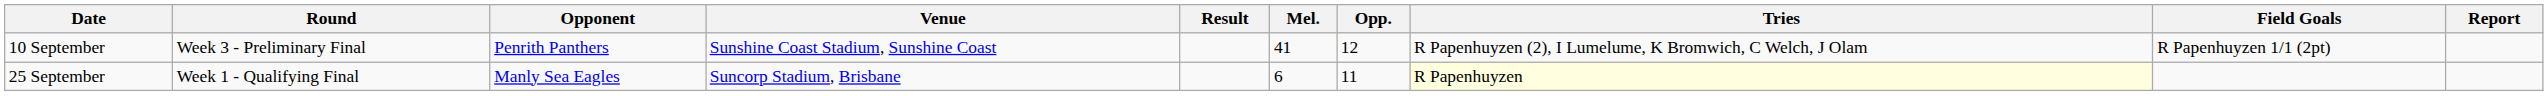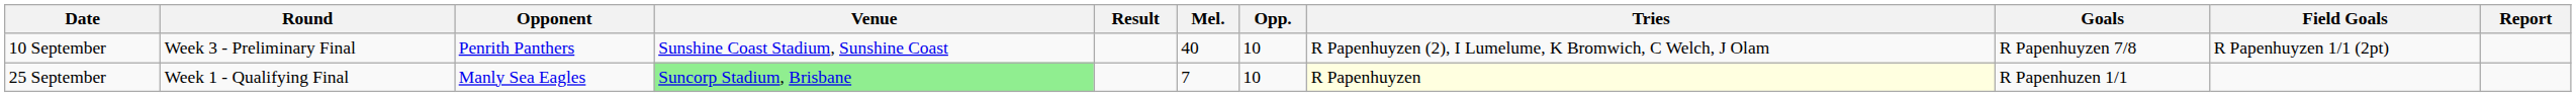+ column: Goals | R Papenhuyzen 7/8 | R Papenhuzen 1/1
10 September | Mel.: 41 -> 40
10 September | Opp.: 12 -> 10
25 September | Venue: no background -> lightgreen background
25 September | Mel.: 6 -> 7
25 September | Opp.: 11 -> 10
